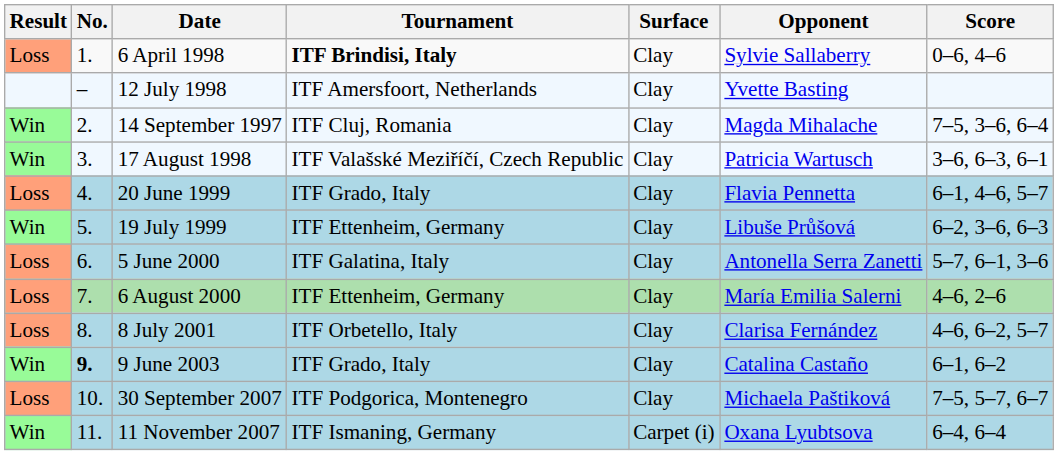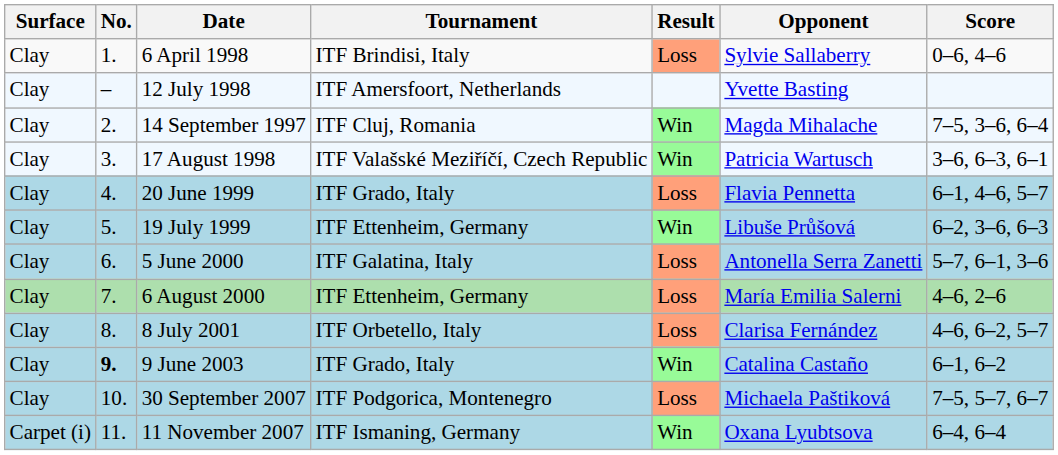columns swapped: Result <-> Surface
6 April 1998 | Tournament: bold -> normal
